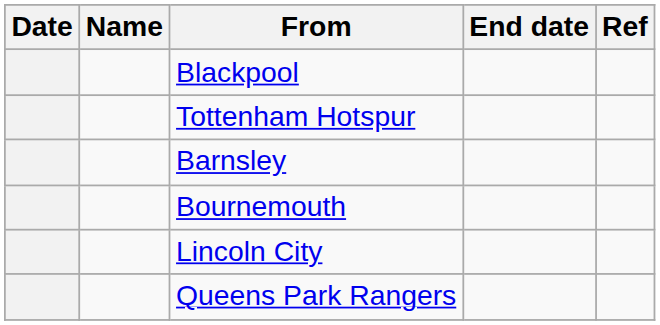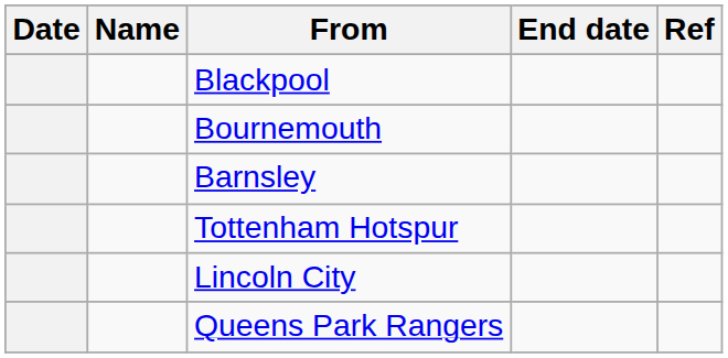rows swapped: Bournemouth <-> Tottenham Hotspur
